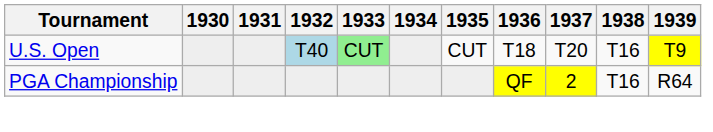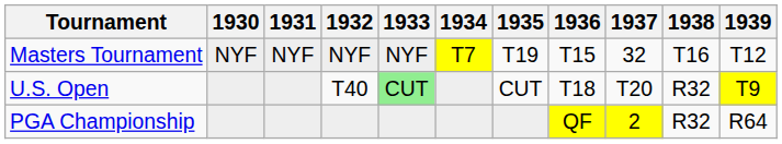+ row: Masters Tournament | NYF | NYF | NYF | NYF | T7 | T19 | T15 | 32 | T16 | T12
U.S. Open | 1932: lightblue background -> no background
U.S. Open | 1938: T16 -> R32
PGA Championship | 1938: T16 -> R32
